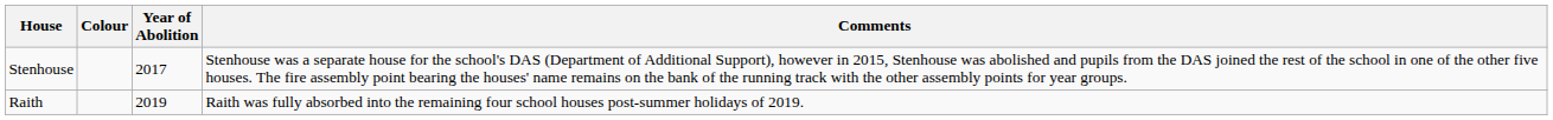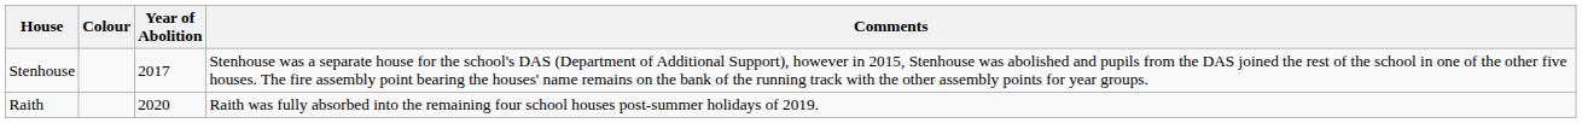Raith | Year of Abolition: 2019 -> 2020
